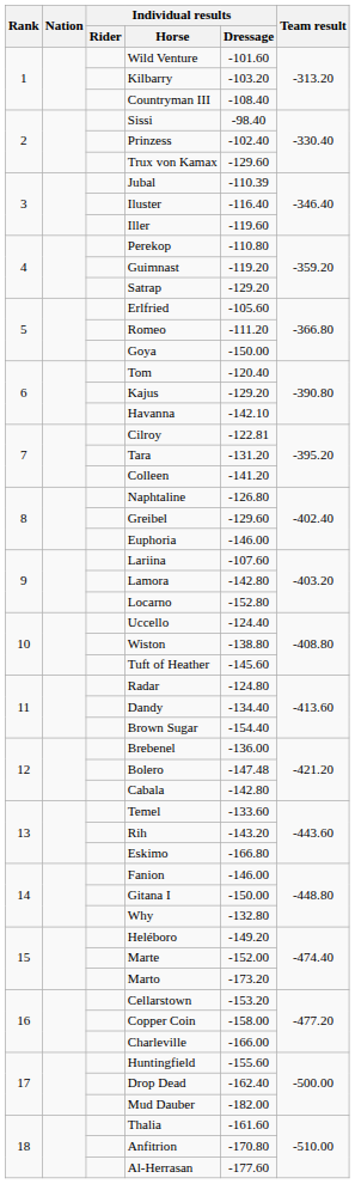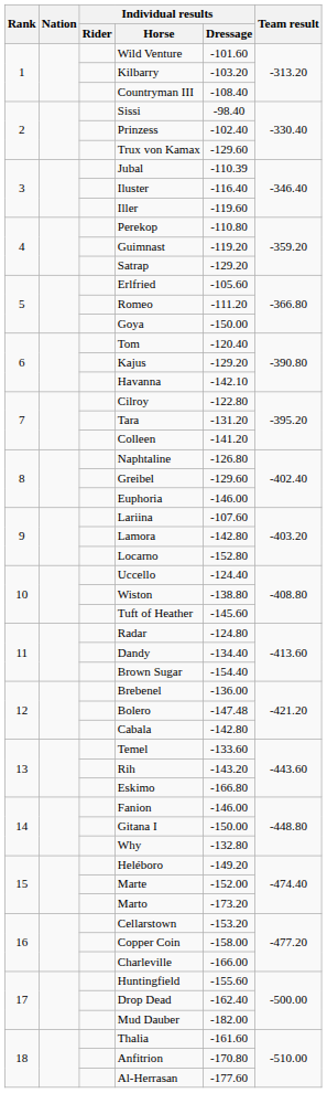Cilroy | Individual results / Dressage: -122.81 -> -122.80
